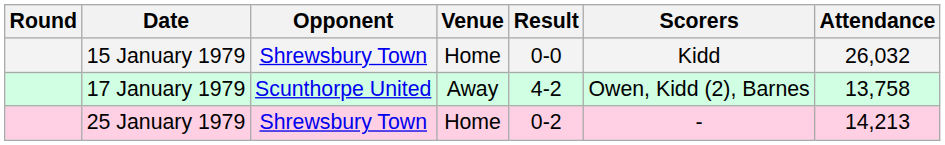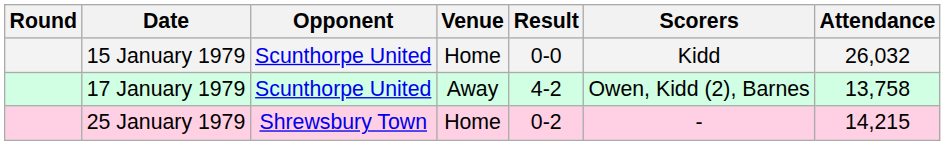15 January 1979 | Opponent: Shrewsbury Town -> Scunthorpe United
25 January 1979 | Attendance: 14,213 -> 14,215
